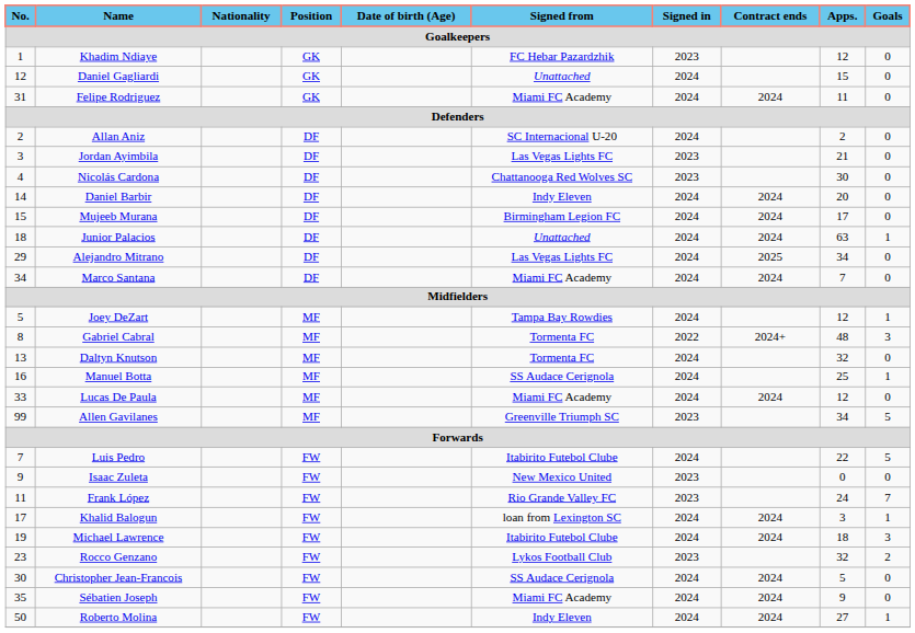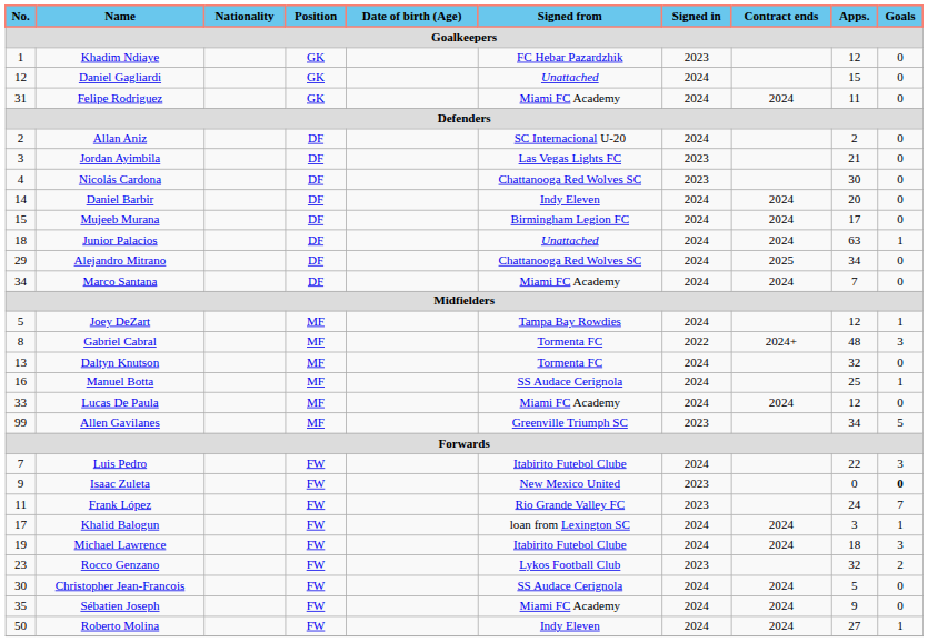Alejandro Mitrano | Signed from: Las Vegas Lights FC -> Chattanooga Red Wolves SC
Luis Pedro | Goals: 5 -> 3
Isaac Zuleta | Goals: normal -> bold
